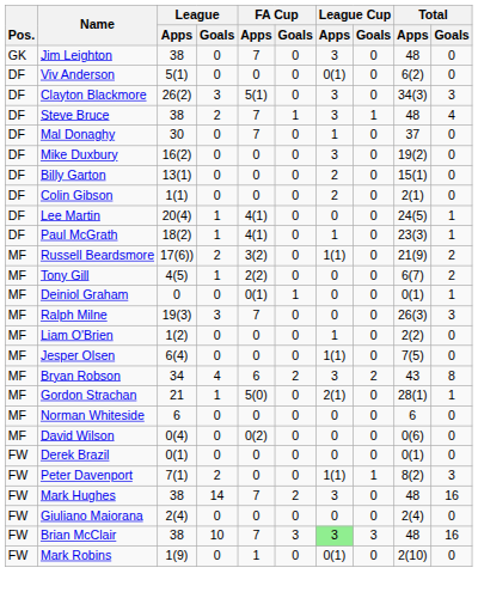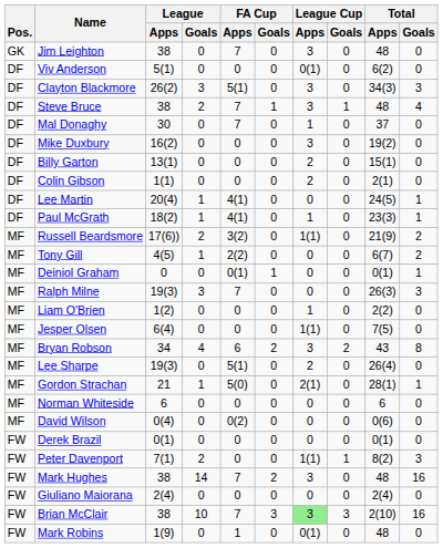+ row: MF | Lee Sharpe | 19(3) | 0 | 5(1) | 0 | 2 | 0 | 26(4) | 0
Brian McClair | Total / Apps: 48 -> 2(10)
Mark Robins | Total / Apps: 2(10) -> 48
